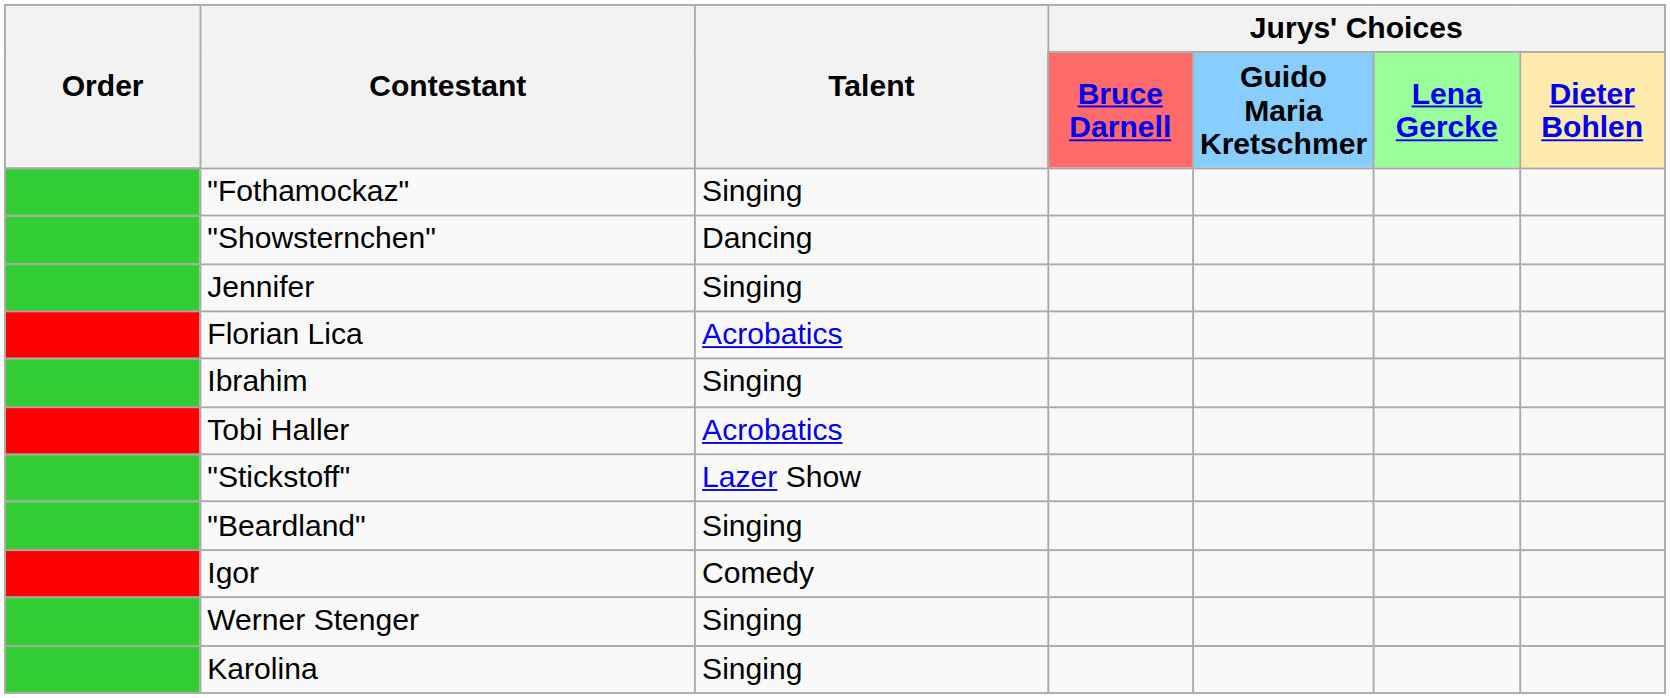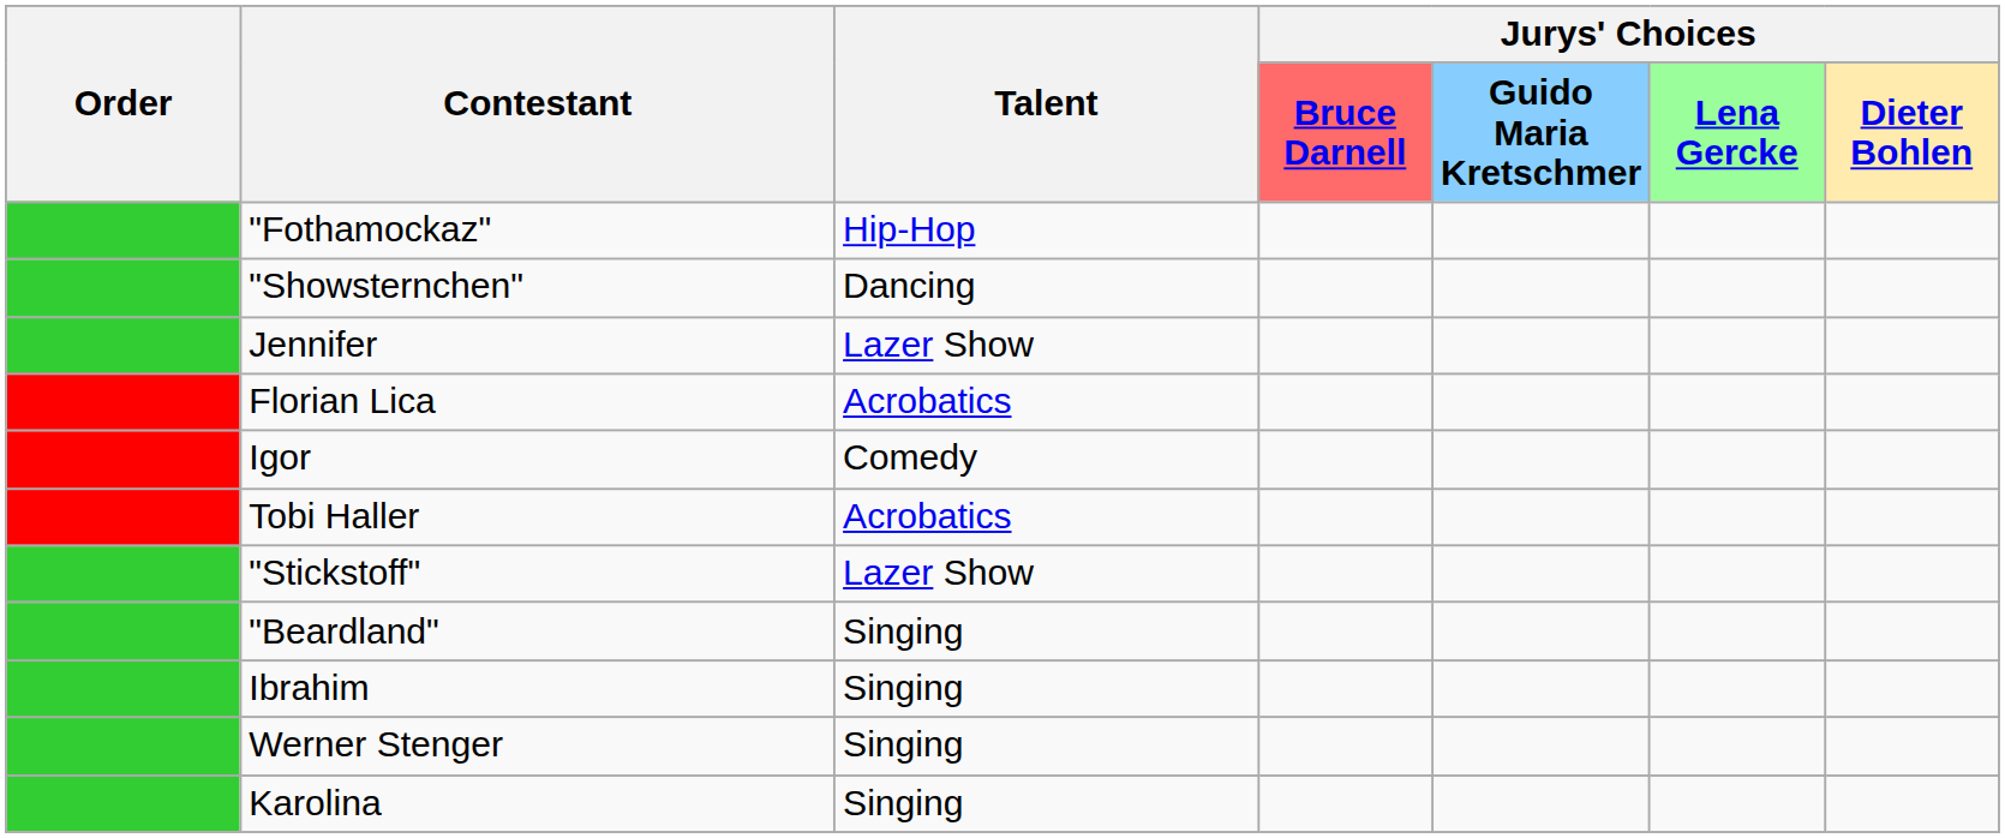"Fothamockaz" | Talent: Singing -> Hip-Hop
Jennifer | Talent: Singing -> Lazer Show
rows swapped: Ibrahim <-> Igor
